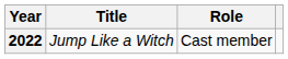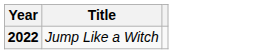- column: Role | Cast member
